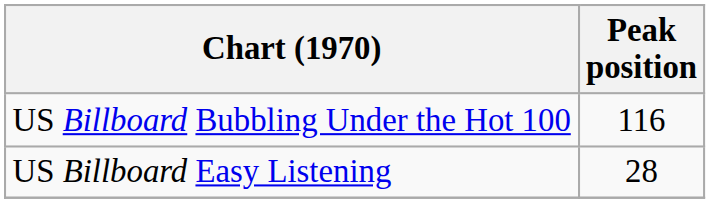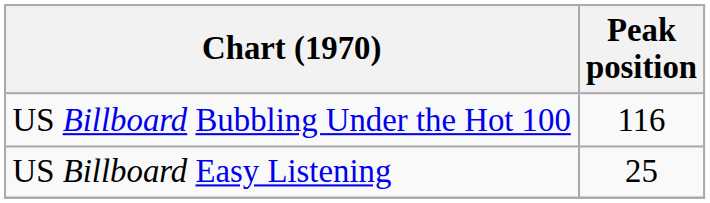US Billboard Easy Listening | Peak position: 28 -> 25
